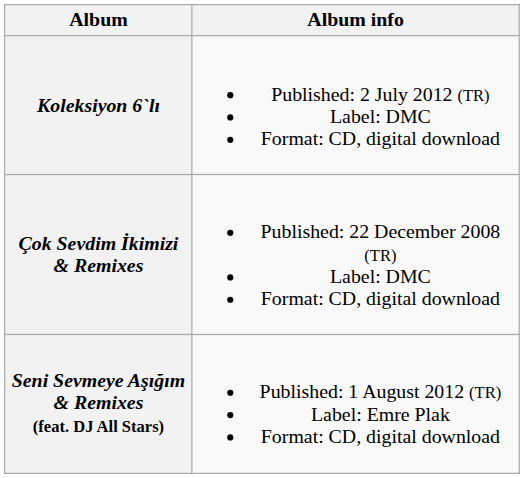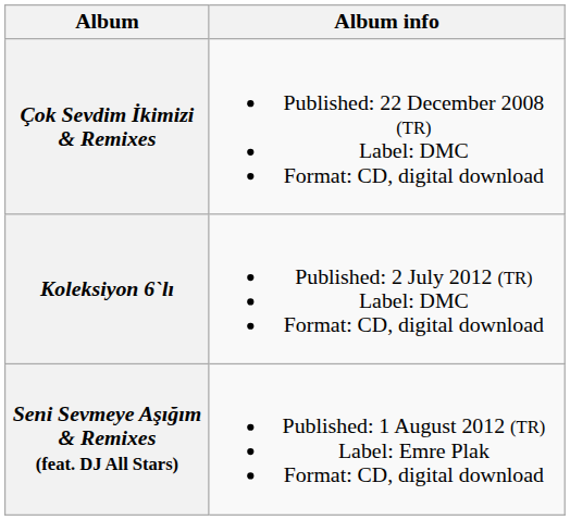rows swapped: Çok Sevdim İkimizi & Remixes <-> Koleksiyon 6`lı
